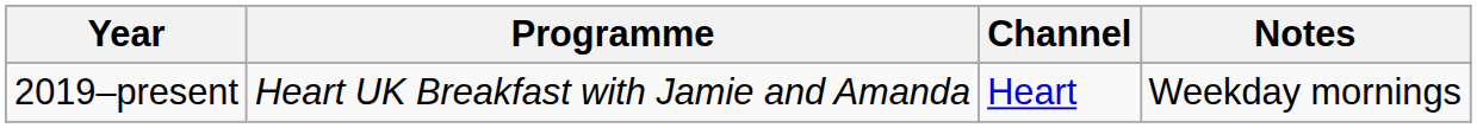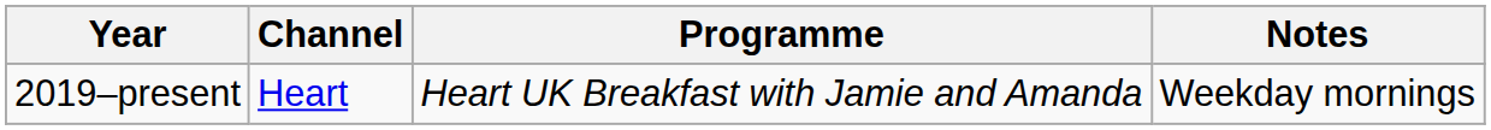columns swapped: Programme <-> Channel
